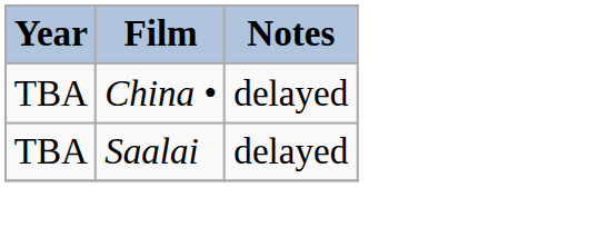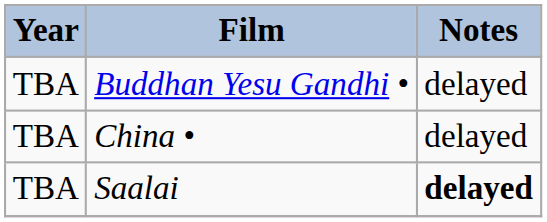+ row: TBA | Buddhan Yesu Gandhi • | delayed
Saalai | Notes: normal -> bold
